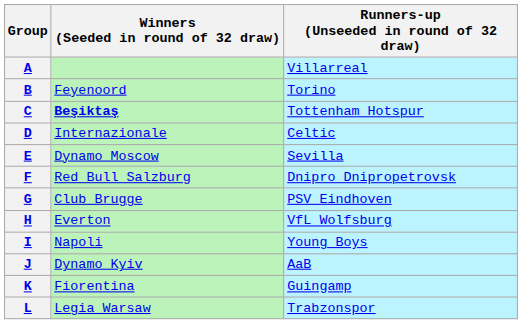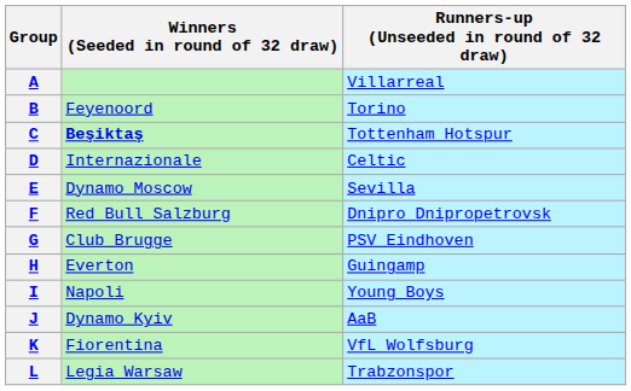H | Runners-up (Unseeded in round of 32 draw): VfL Wolfsburg -> Guingamp
K | Runners-up (Unseeded in round of 32 draw): Guingamp -> VfL Wolfsburg
